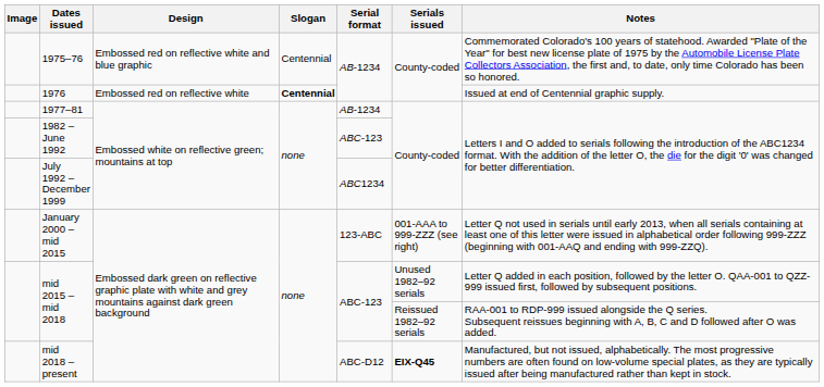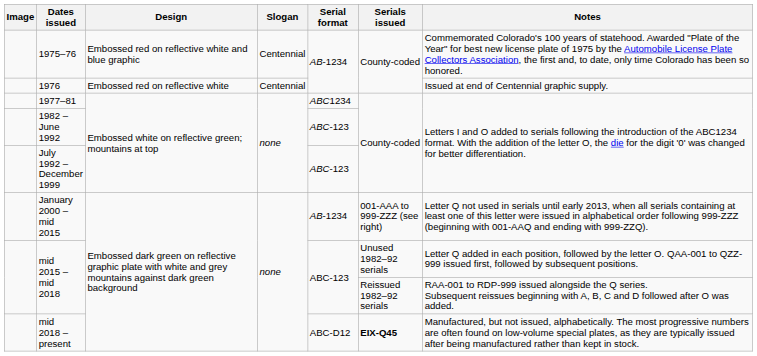1976 | Slogan: bold -> normal
1977–81 | Serial format: AB-1234 -> ABC1234
July 1992 – December 1999 | Serial format: ABC1234 -> ABC-123
January 2000 – mid 2015 | Serial format: 123-ABC -> AB-1234
